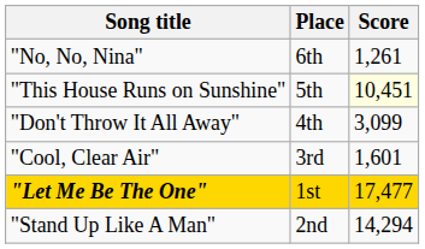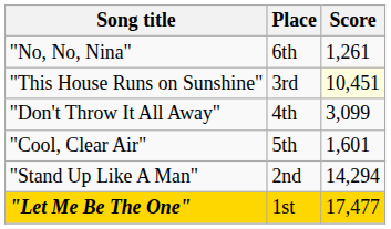"This House Runs on Sunshine" | Place: 5th -> 3rd
"Cool, Clear Air" | Place: 3rd -> 5th
rows swapped: "Stand Up Like A Man" <-> "Let Me Be The One"
